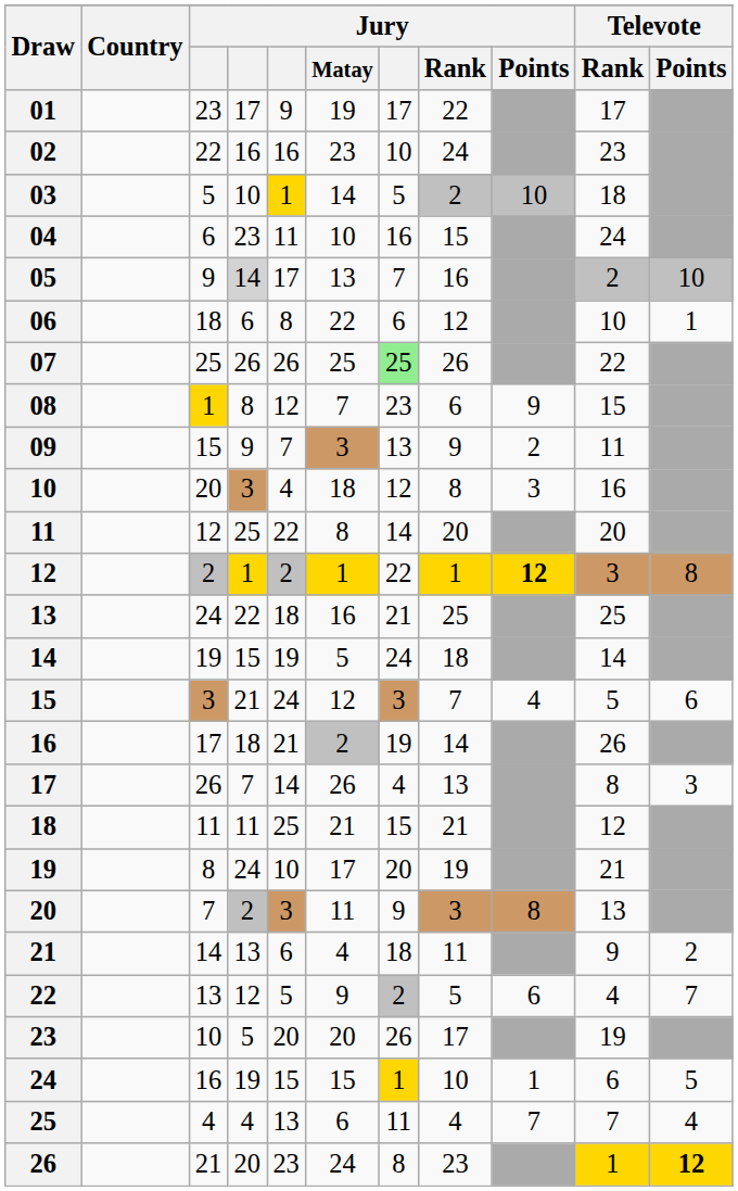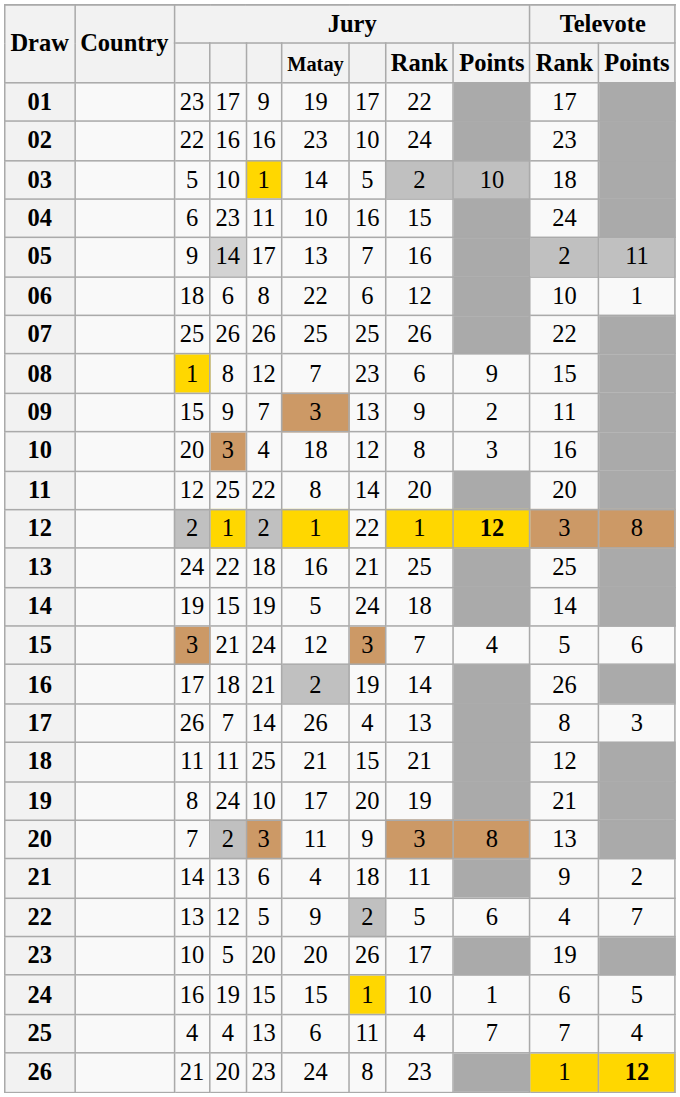05 | Televote / Points: 10 -> 11
07 | column 7: lightgreen background -> no background
